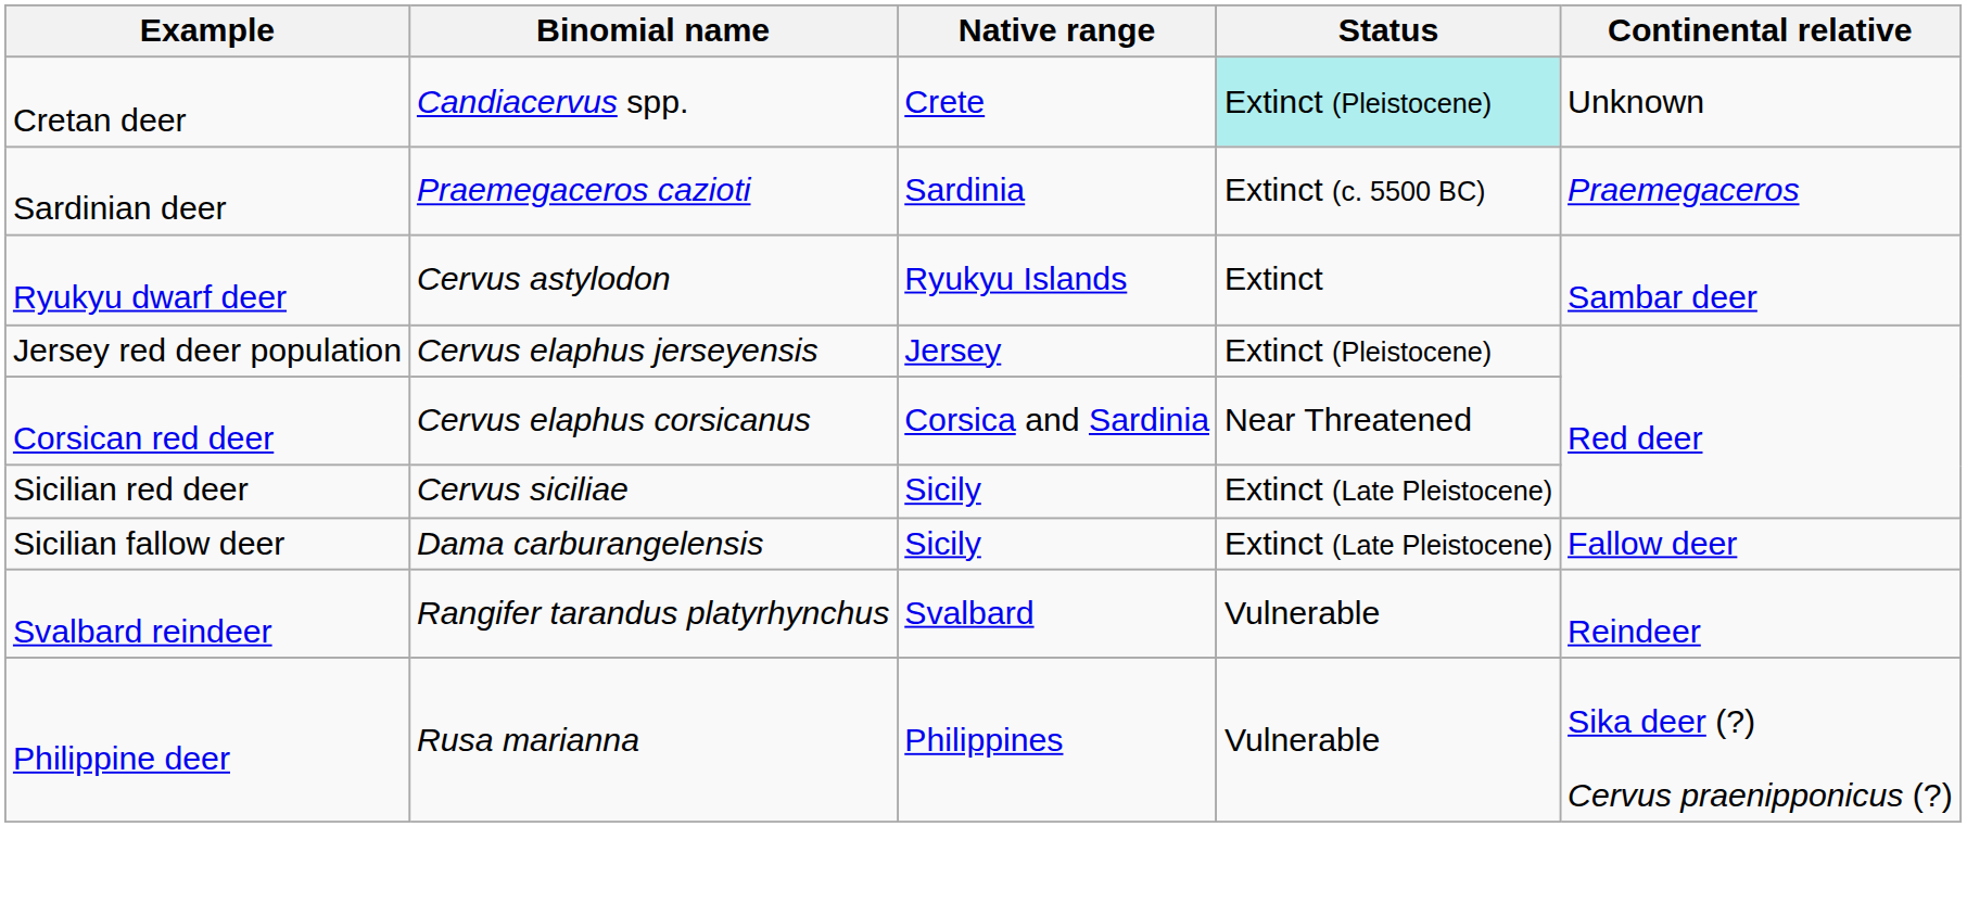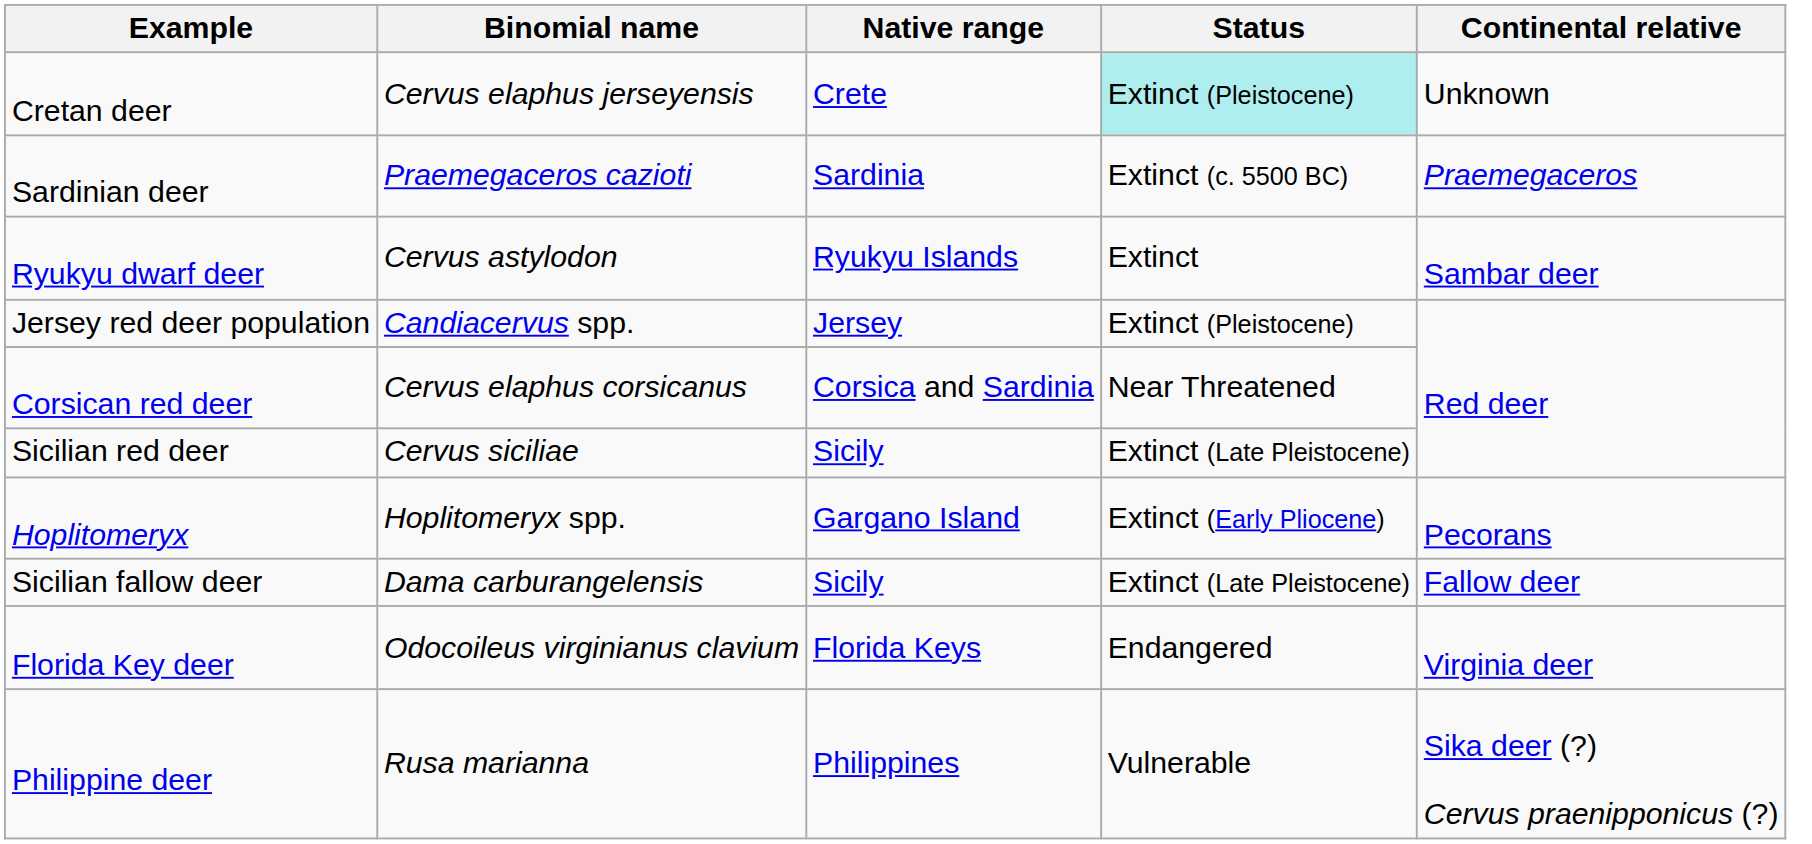Cretan deer | Binomial name: Candiacervus spp. -> Cervus elaphus jerseyensis
Jersey red deer population | Binomial name: Cervus elaphus jerseyensis -> Candiacervus spp.
+ row: Hoplitomeryx | Hoplitomeryx spp. | Gargano Island | Extinct (Early Pliocene) | Pecorans
+ row: Florida Key deer | Odocoileus virginianus clavium | Florida Keys | Endangered | Virginia deer
- row: Svalbard reindeer | Rangifer tarandus platyrhynchus | Svalbard | Vulnerable | Reindeer
